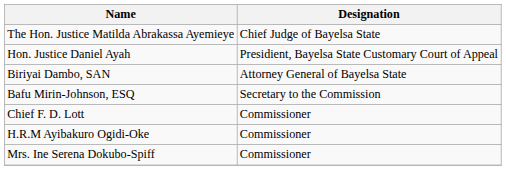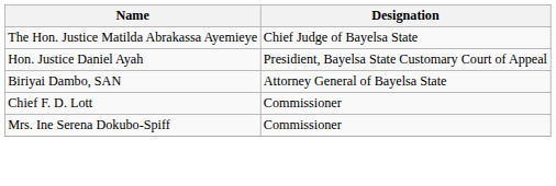- row: Bafu Mirin-Johnson, ESQ | Secretary to the Commission
- row: H.R.M Ayibakuro Ogidi-Oke | Commissioner
